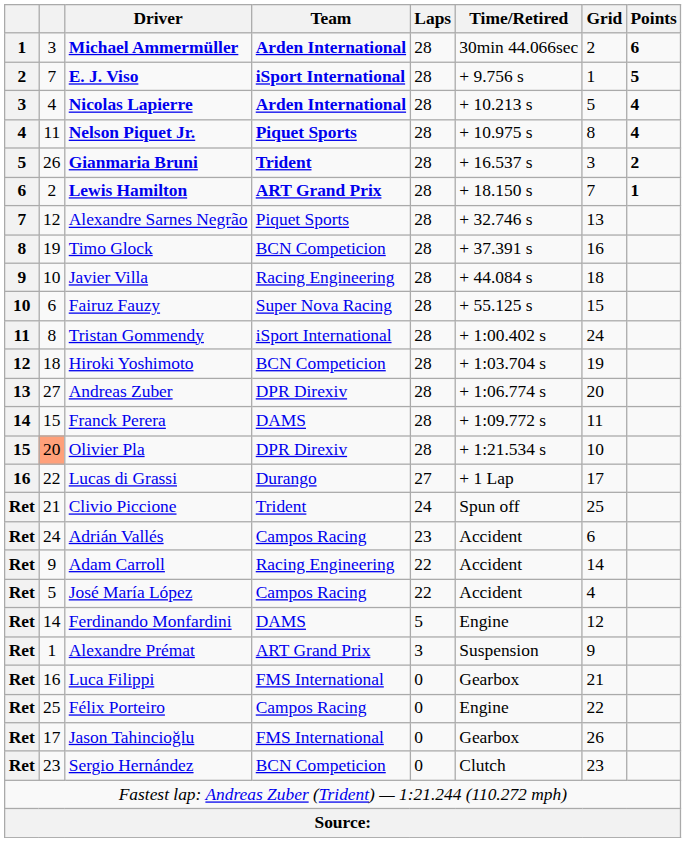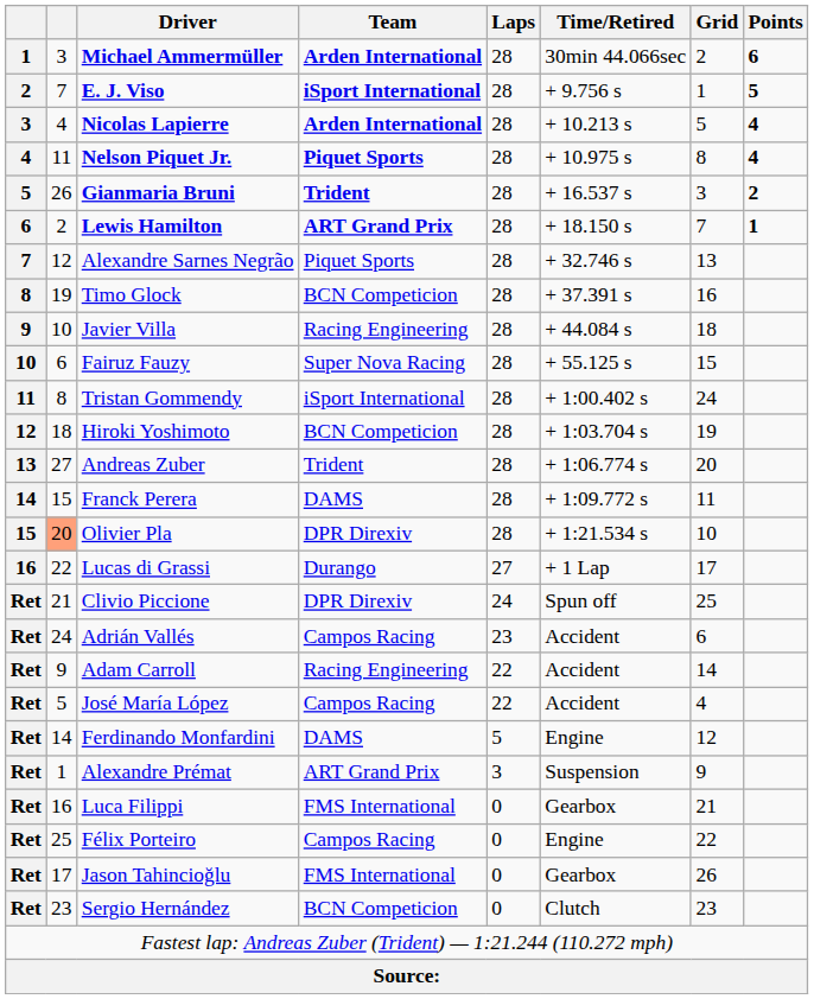Andreas Zuber | Team: DPR Direxiv -> Trident
Clivio Piccione | Team: Trident -> DPR Direxiv
